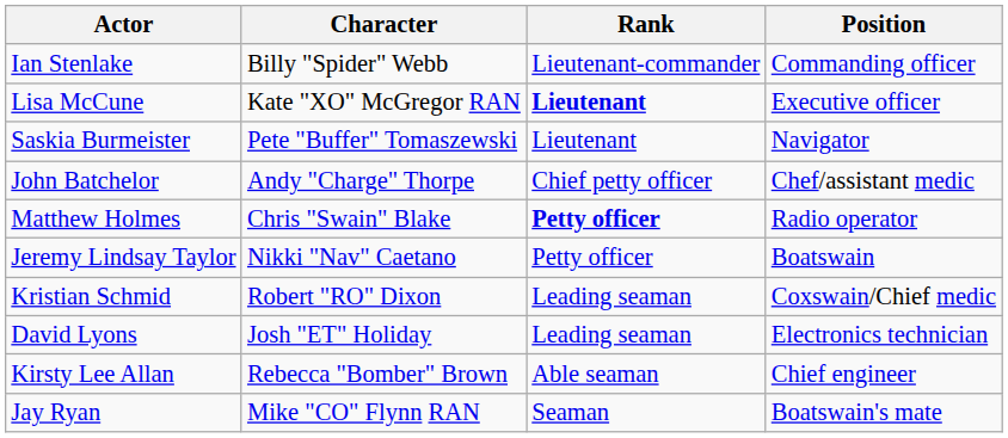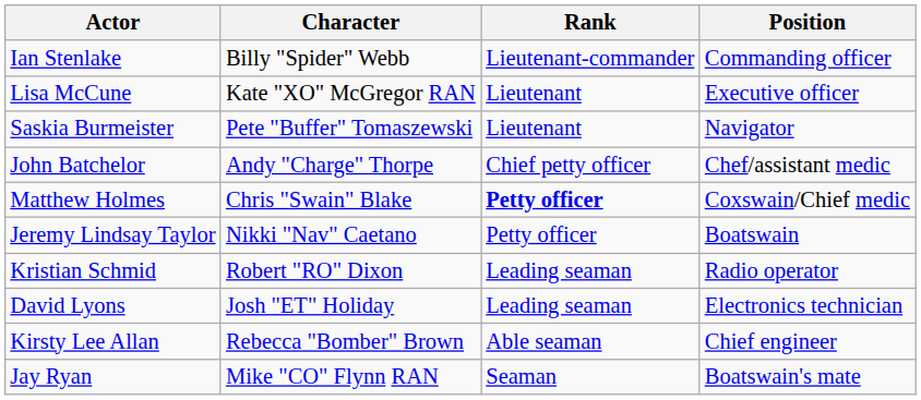Lisa McCune | Rank: bold -> normal
Matthew Holmes | Position: Radio operator -> Coxswain/Chief medic
Kristian Schmid | Position: Coxswain/Chief medic -> Radio operator
